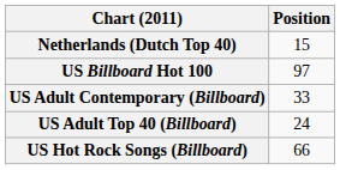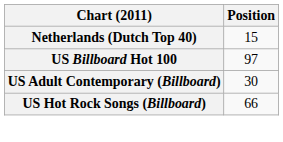US Adult Contemporary (Billboard) | Position: 33 -> 30
- row: US Adult Top 40 (Billboard) | 24
